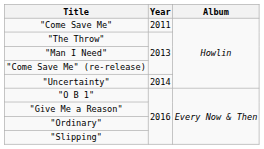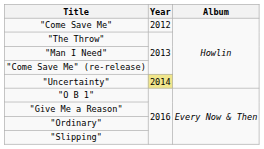"Come Save Me" | Year: 2011 -> 2012
"Uncertainty" | Year: no background -> khaki background
